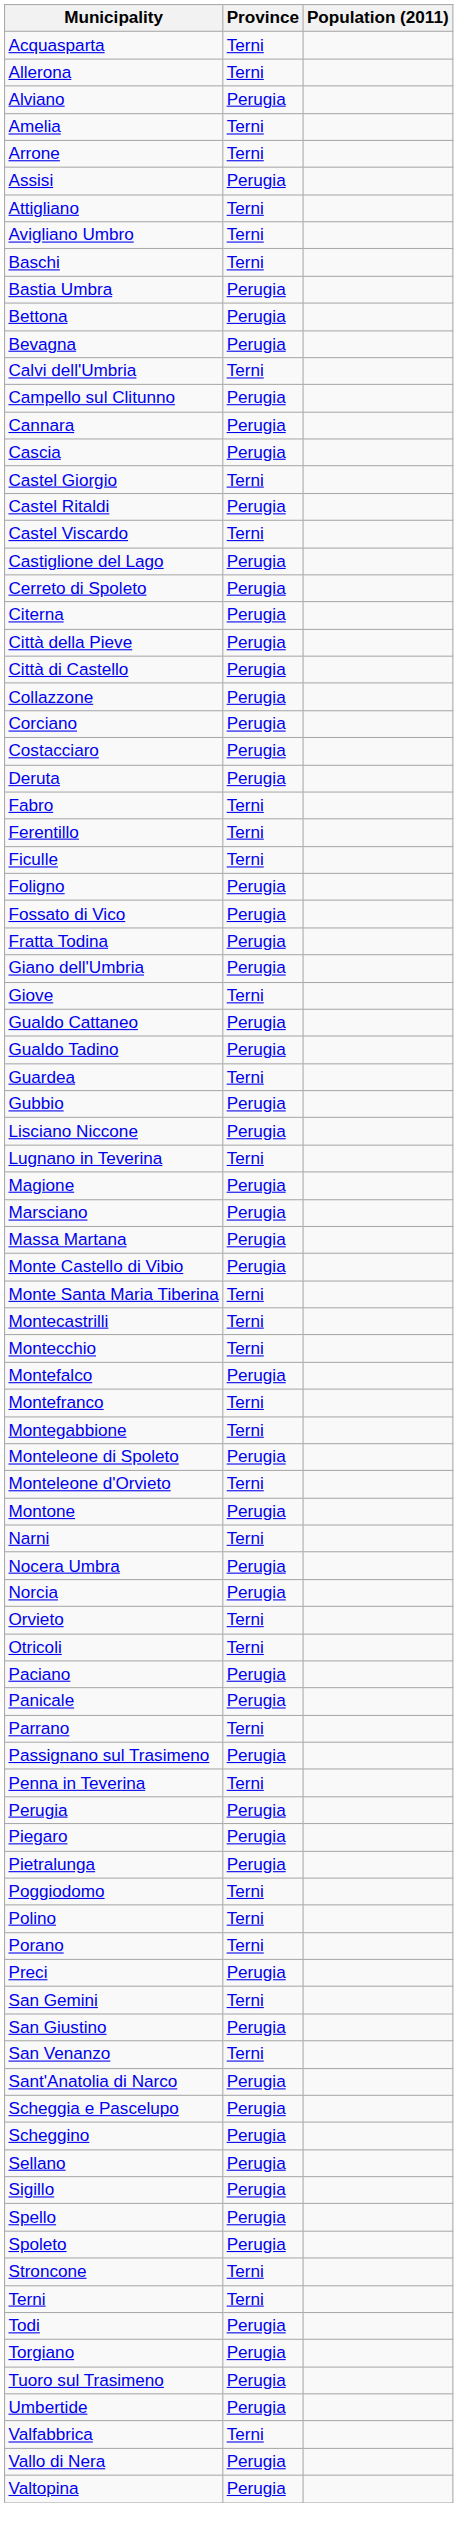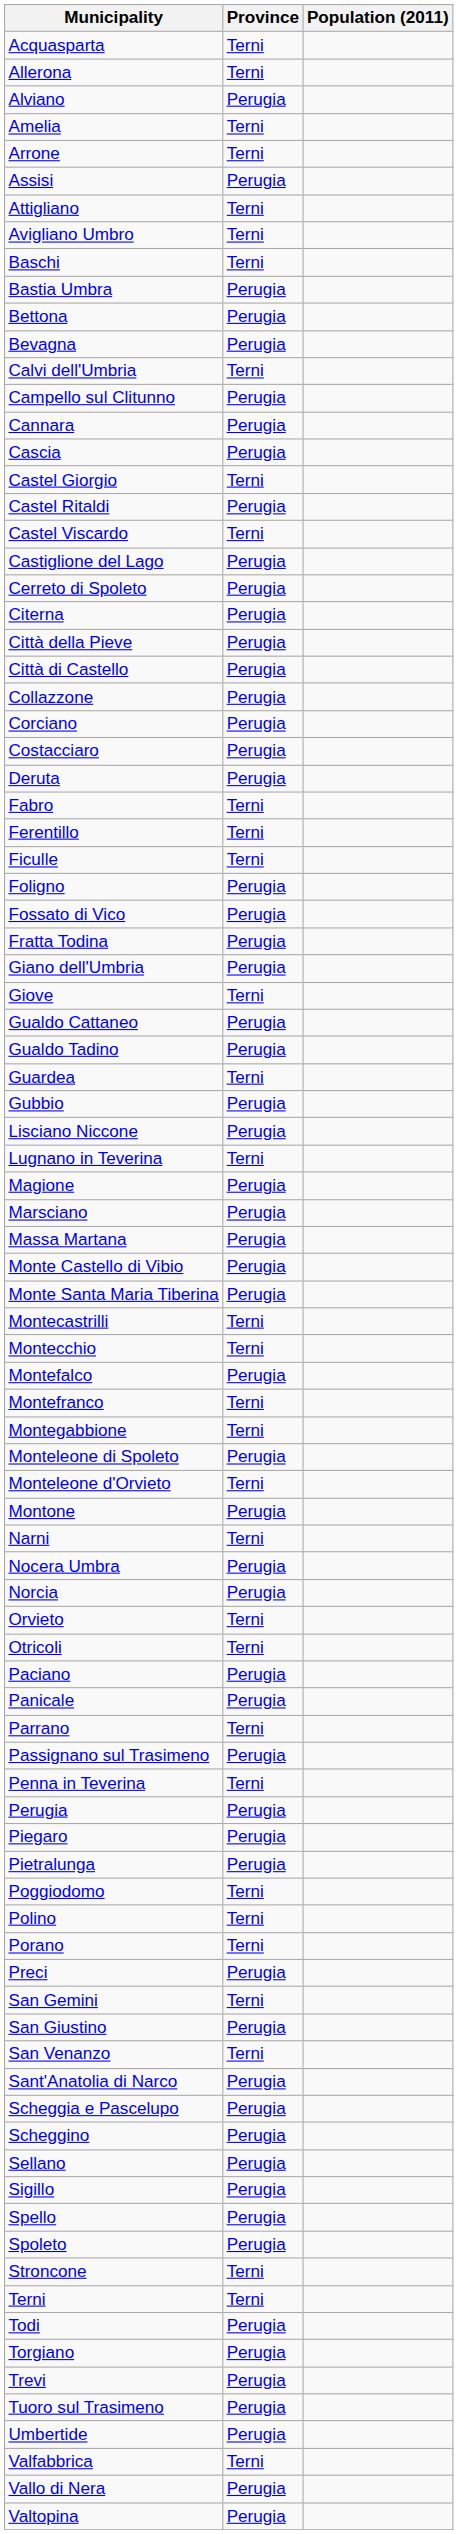Monte Santa Maria Tiberina | Province: Terni -> Perugia
+ row: Trevi | Perugia
